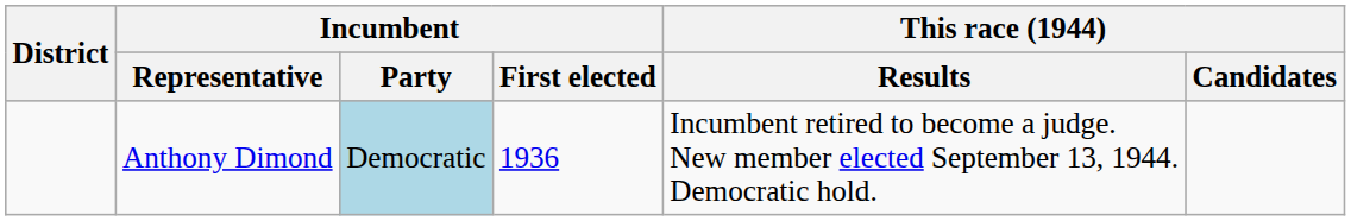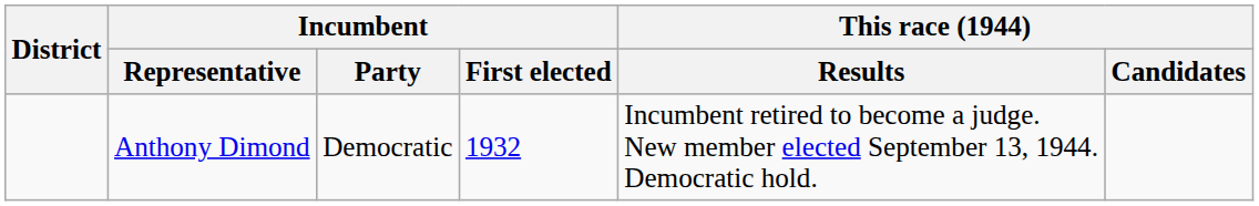Anthony Dimond | Incumbent / Party: lightblue background -> no background
Anthony Dimond | Incumbent / First elected: 1936 -> 1932
